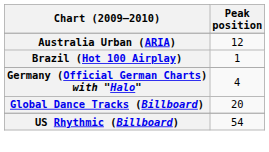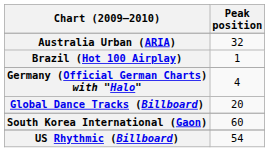Australia Urban (ARIA) | Peak position: 12 -> 32
+ row: South Korea International (Gaon) | 60
